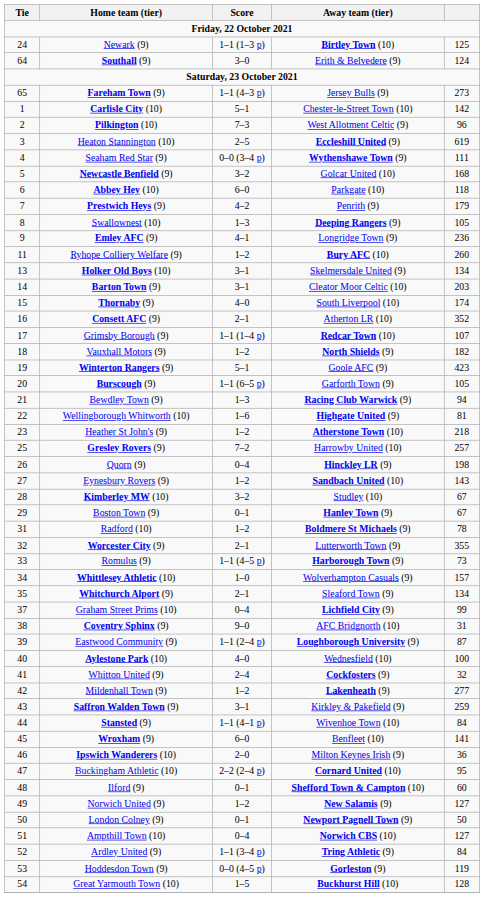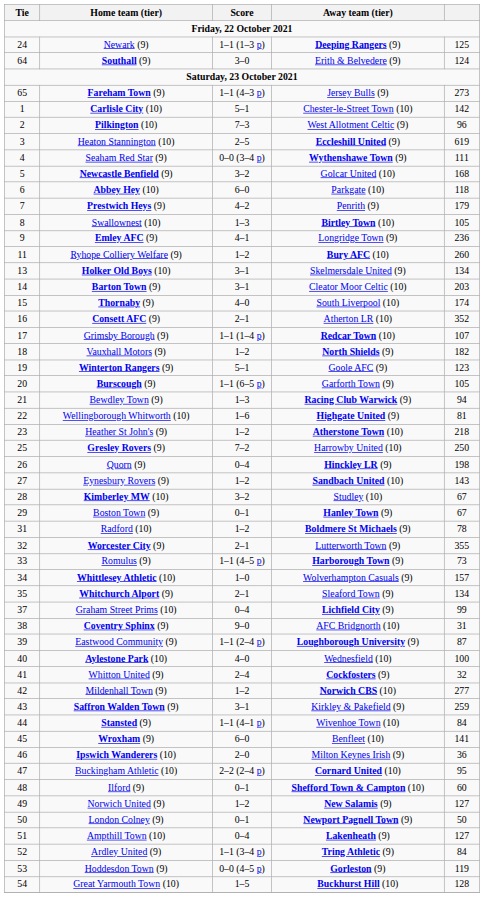Newark (9) | Away team (tier): Birtley Town (10) -> Deeping Rangers (9)
Swallownest (10) | Away team (tier): Deeping Rangers (9) -> Birtley Town (10)
Winterton Rangers (9) | column 5: 423 -> 123
Gresley Rovers (9) | column 5: 257 -> 250
Mildenhall Town (9) | Away team (tier): Lakenheath (9) -> Norwich CBS (10)
Ampthill Town (10) | Away team (tier): Norwich CBS (10) -> Lakenheath (9)
